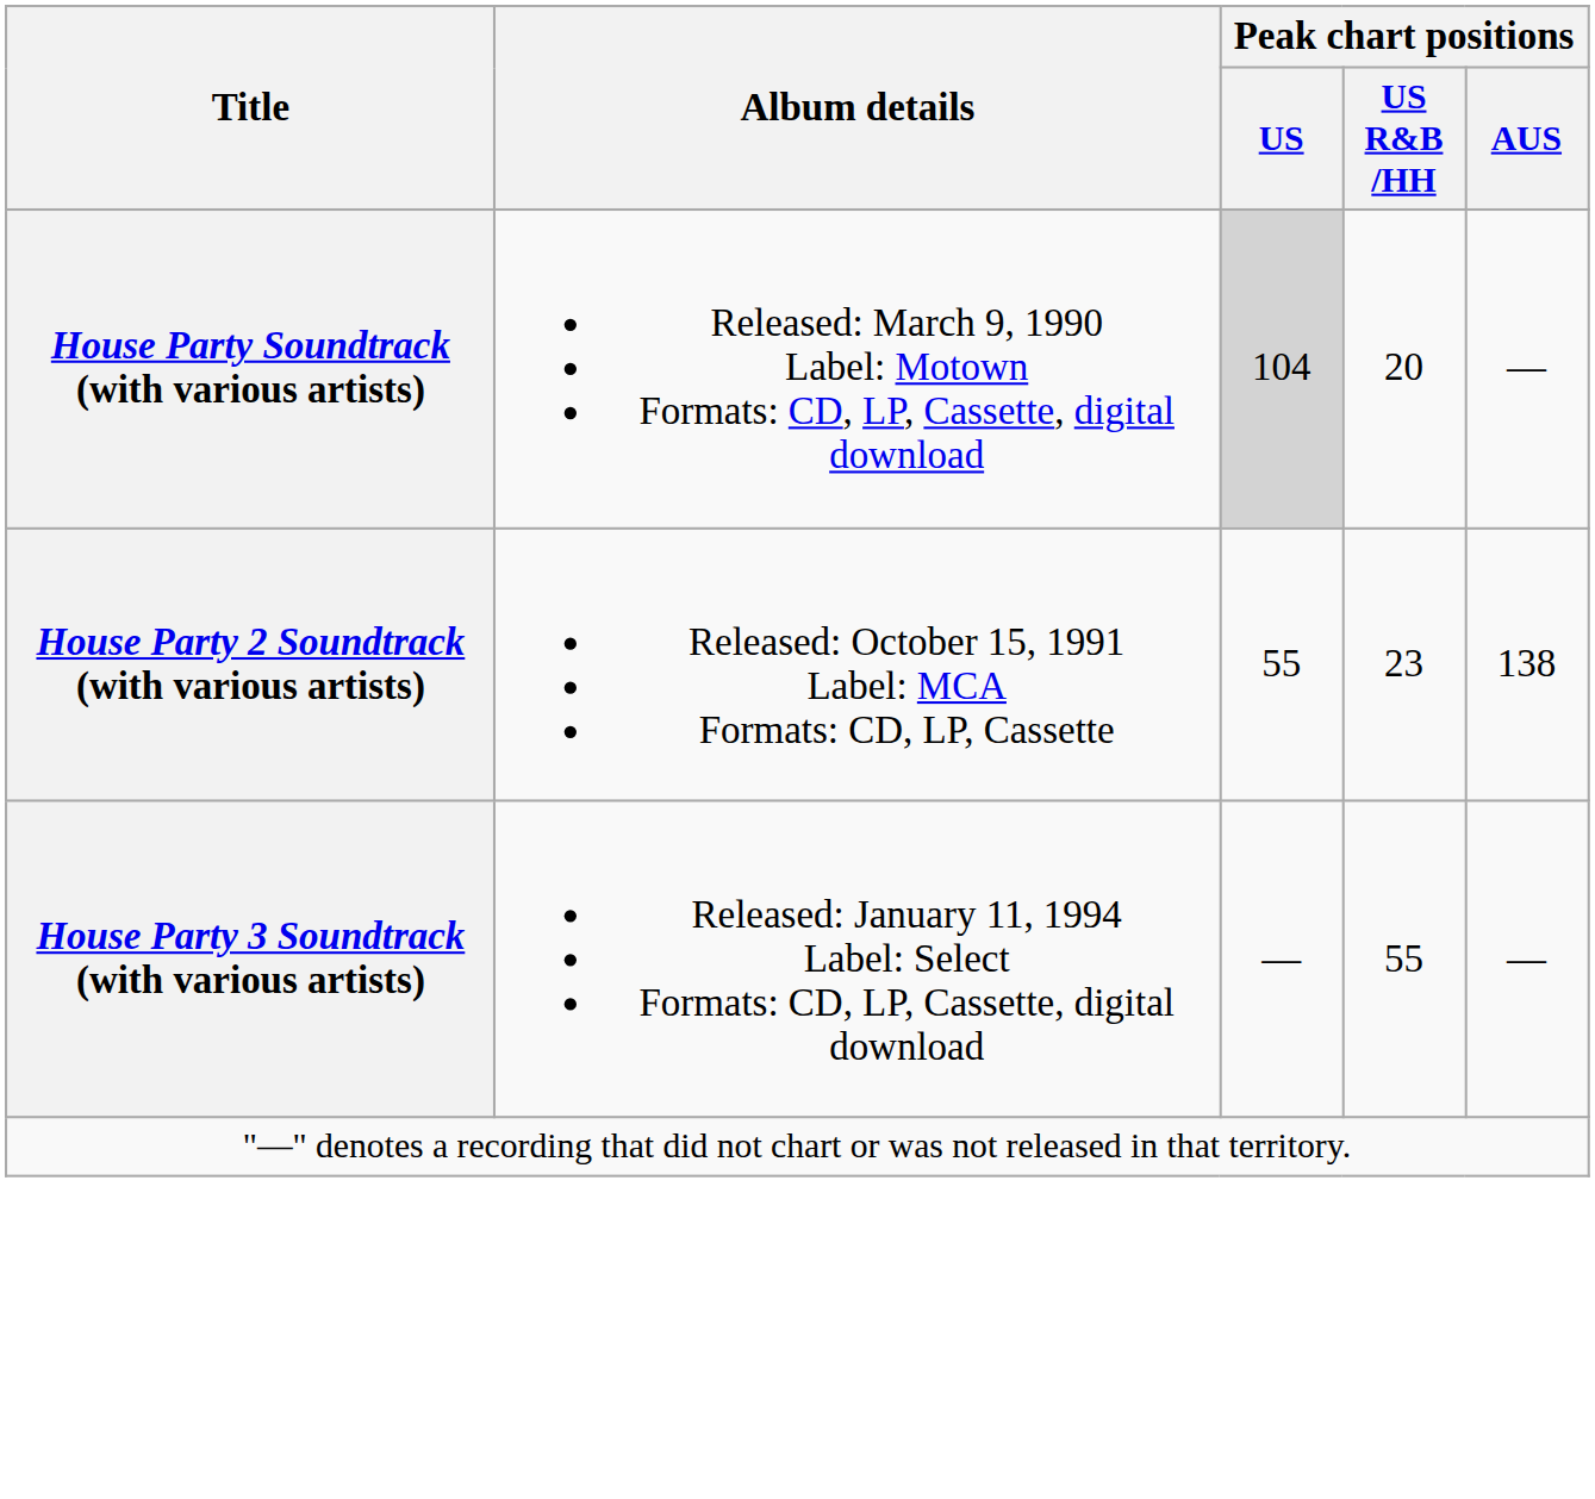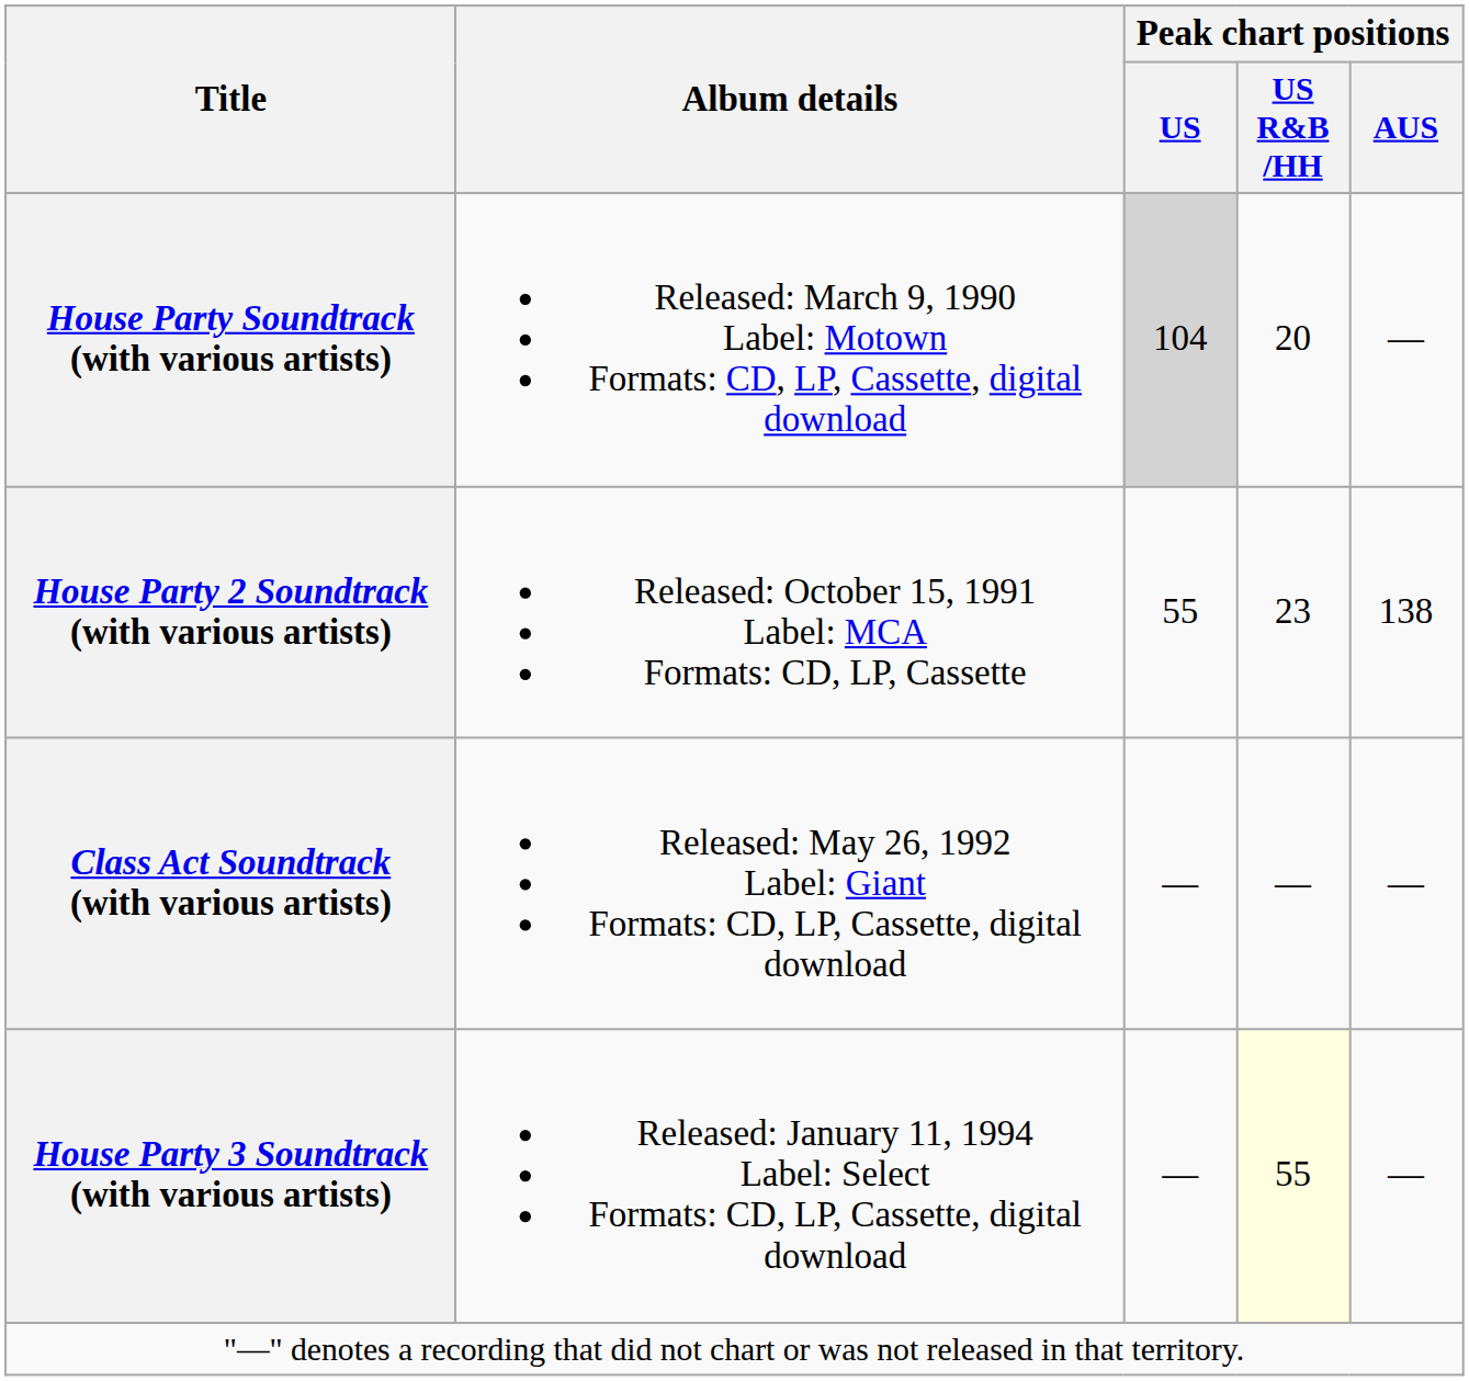+ row: Class Act Soundtrack (with various artists) | Released: May 26, 1992 Label: Giant Formats: CD, LP, Cassette, digital download | — | — | —
House Party 3 Soundtrack (with various artists) | Peak chart positions / US R&B /HH: no background -> lightyellow background
